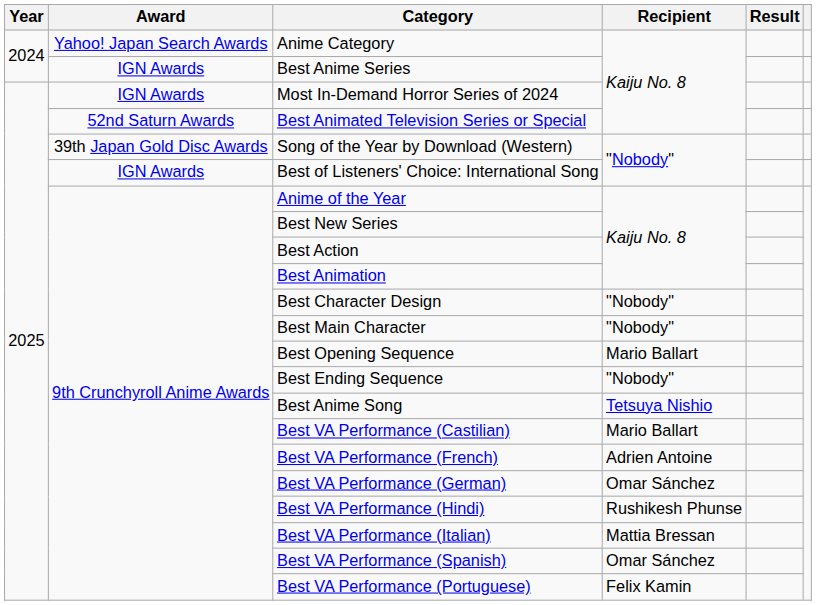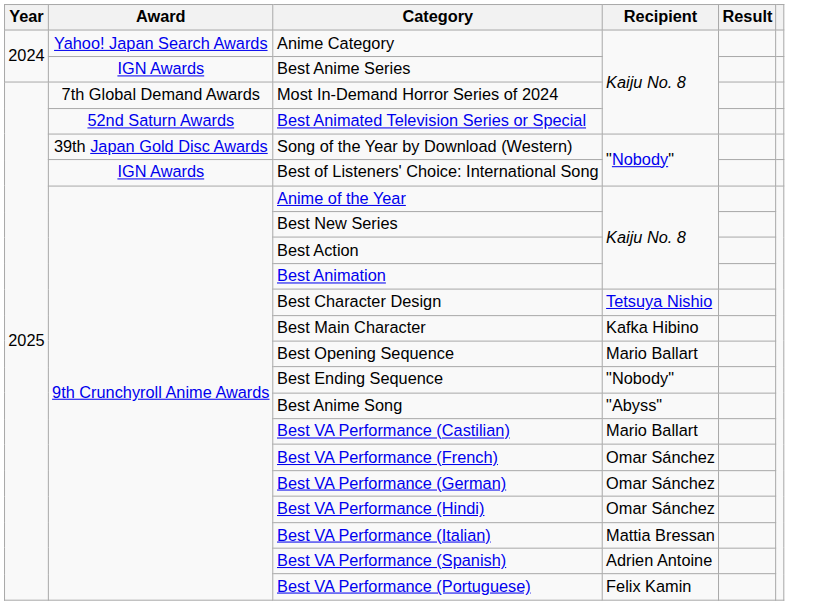Most In-Demand Horror Series of 2024 | Award: IGN Awards -> 7th Global Demand Awards
Best Character Design | Recipient: "Nobody" -> Tetsuya Nishio
Best Main Character | Recipient: "Nobody" -> Kafka Hibino
Best Anime Song | Recipient: Tetsuya Nishio -> "Abyss"
Best VA Performance (French) | Recipient: Adrien Antoine -> Omar Sánchez
Best VA Performance (Hindi) | Recipient: Rushikesh Phunse -> Omar Sánchez
Best VA Performance (Spanish) | Recipient: Omar Sánchez -> Adrien Antoine
